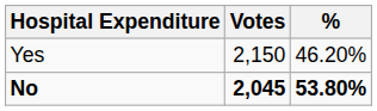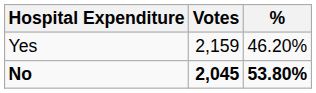Yes | Votes: 2,150 -> 2,159
